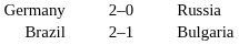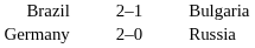rows swapped: Germany <-> Brazil
